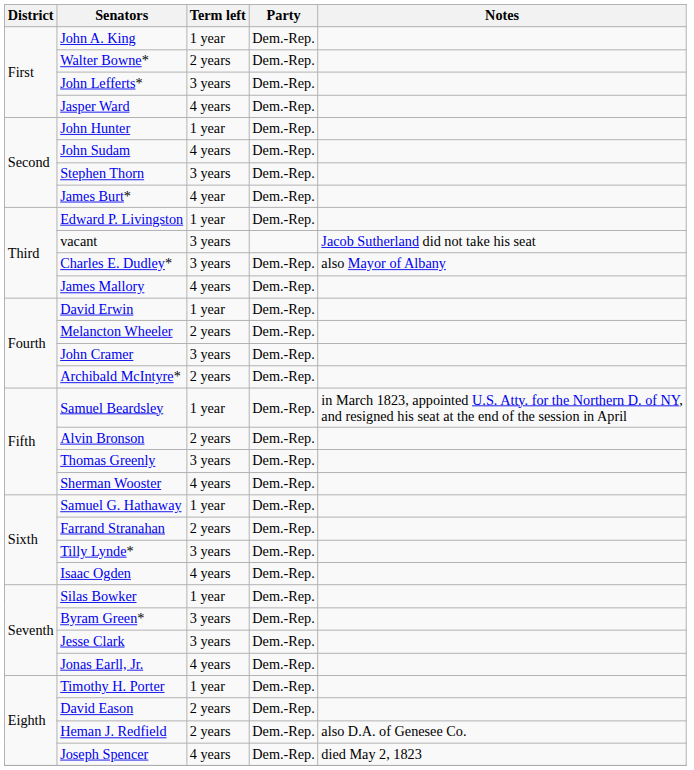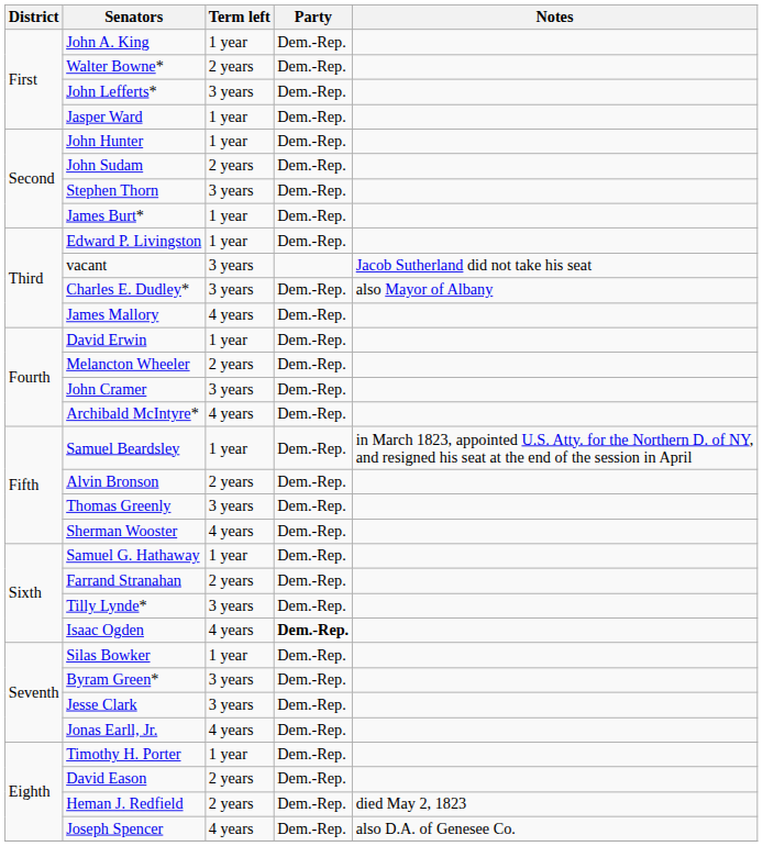Jasper Ward | Term left: 4 years -> 1 year
John Sudam | Term left: 4 years -> 2 years
James Burt* | Term left: 4 year -> 1 year
Archibald McIntyre* | Term left: 2 years -> 4 years
Isaac Ogden | Party: normal -> bold
Heman J. Redfield | Notes: also D.A. of Genesee Co. -> died May 2, 1823
Joseph Spencer | Notes: died May 2, 1823 -> also D.A. of Genesee Co.
